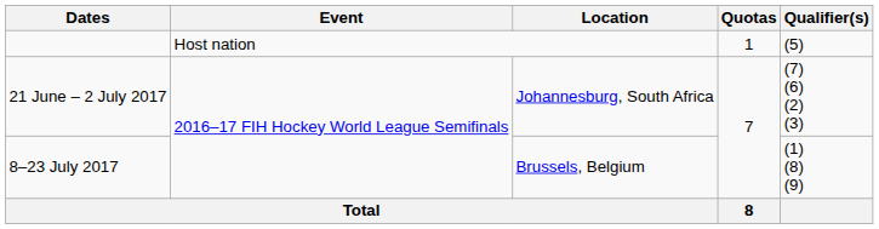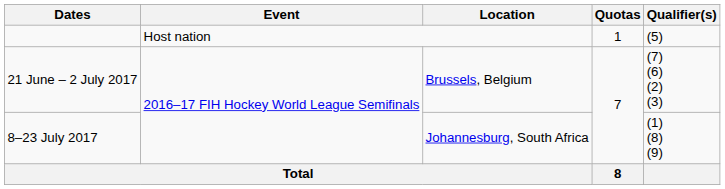21 June – 2 July 2017 | Location: Johannesburg, South Africa -> Brussels, Belgium
8–23 July 2017 | Location: Brussels, Belgium -> Johannesburg, South Africa
